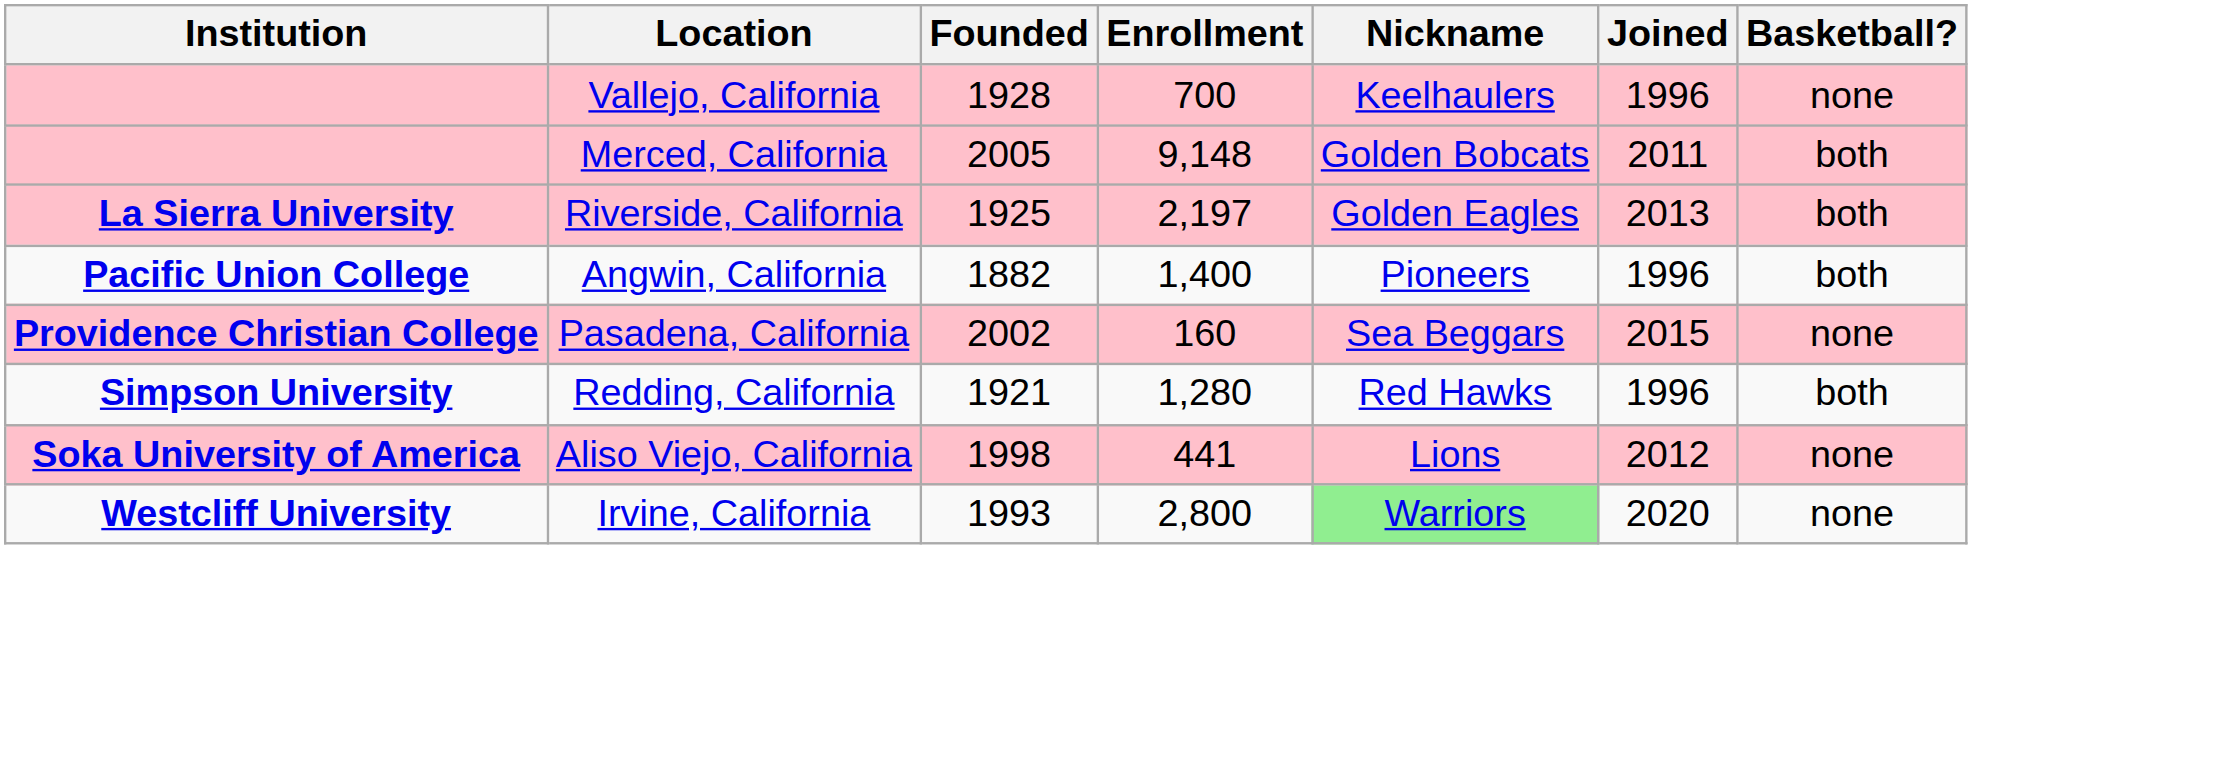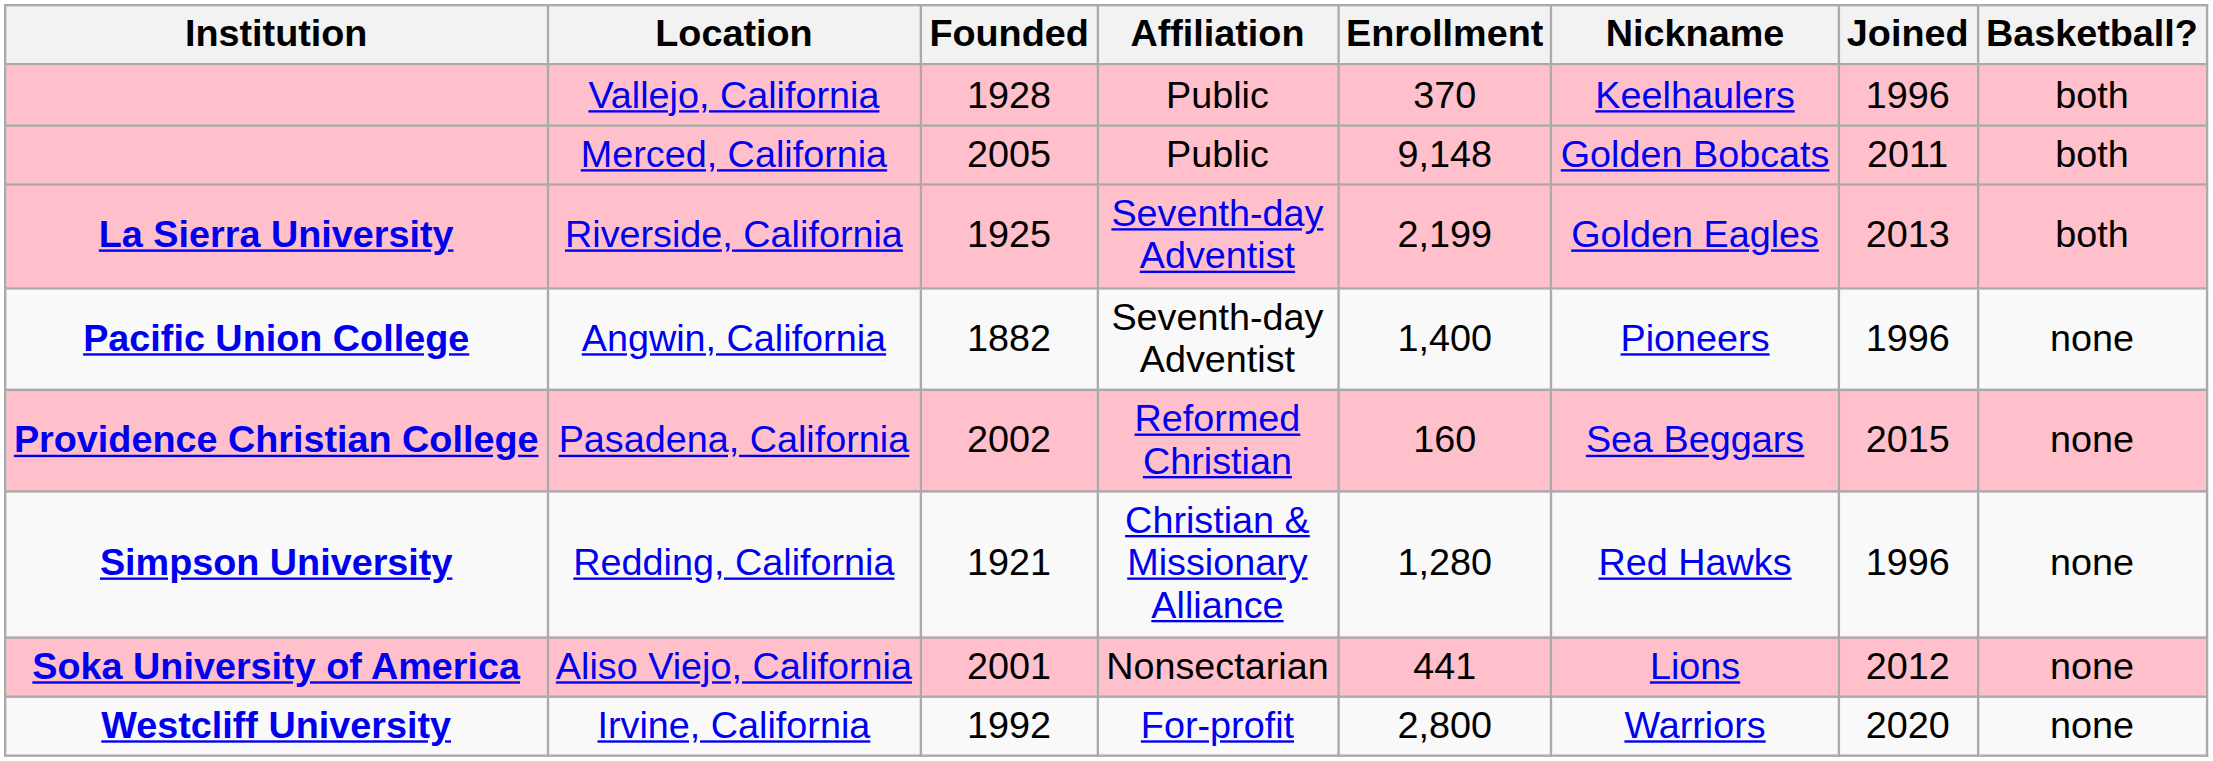+ column: Affiliation | Public | Public | Seventh-day Adventist | Seventh-day Adventist | Reformed Christian | Christian & Missionary Alliance | Nonsectarian | For-profit
Vallejo, California | Enrollment: 700 -> 370
Vallejo, California | Basketball?: none -> both
Riverside, California | Enrollment: 2,197 -> 2,199
Angwin, California | Basketball?: both -> none
Redding, California | Basketball?: both -> none
Aliso Viejo, California | Founded: 1998 -> 2001
Irvine, California | Founded: 1993 -> 1992
Irvine, California | Nickname: lightgreen background -> no background
